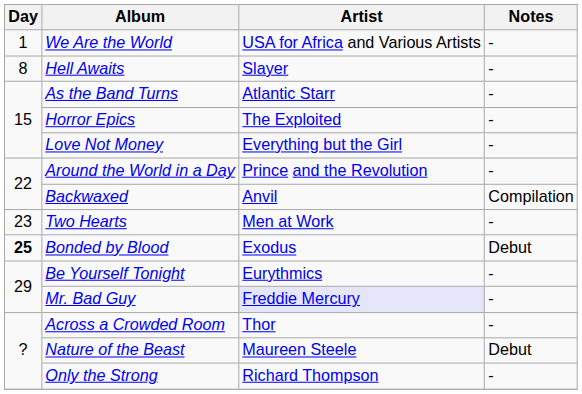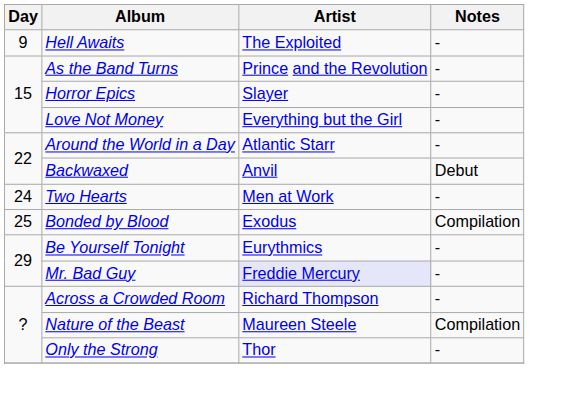- row: 1 | We Are the World | USA for Africa and Various Artists | -
Hell Awaits | Day: 8 -> 9
Hell Awaits | Artist: Slayer -> The Exploited
As the Band Turns | Artist: Atlantic Starr -> Prince and the Revolution
Horror Epics | Artist: The Exploited -> Slayer
Around the World in a Day | Artist: Prince and the Revolution -> Atlantic Starr
Backwaxed | Notes: Compilation -> Debut
Two Hearts | Day: 23 -> 24
Bonded by Blood | Day: bold -> normal
Bonded by Blood | Notes: Debut -> Compilation
Across a Crowded Room | Artist: Thor -> Richard Thompson
Nature of the Beast | Notes: Debut -> Compilation
Only the Strong | Artist: Richard Thompson -> Thor
